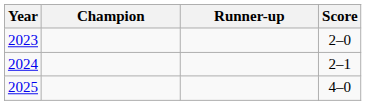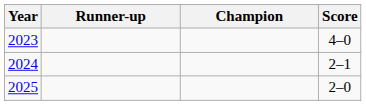columns swapped: Champion <-> Runner-up
2023 | Score: 2–0 -> 4–0
2025 | Score: 4–0 -> 2–0
